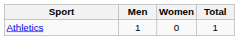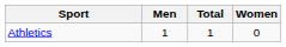columns swapped: Women <-> Total
